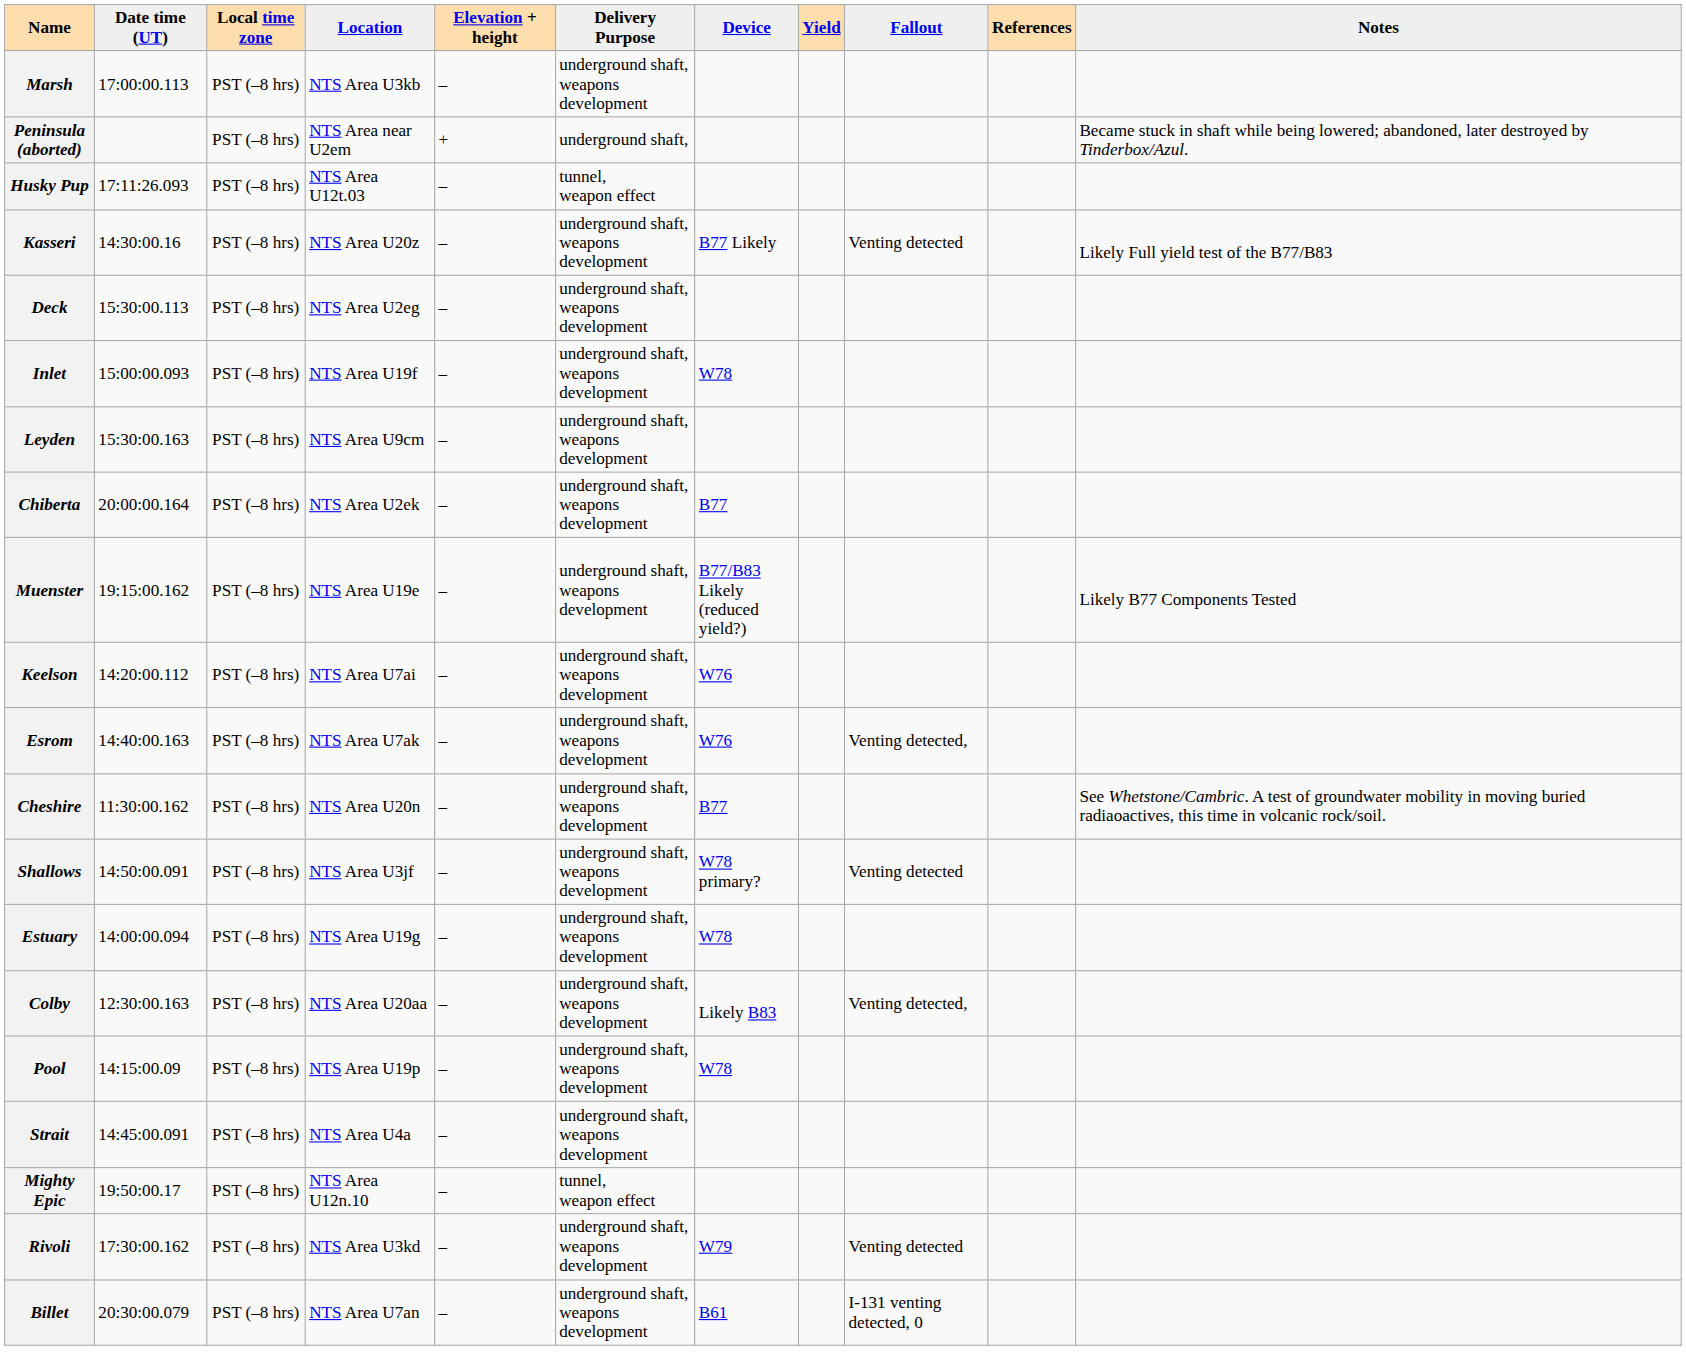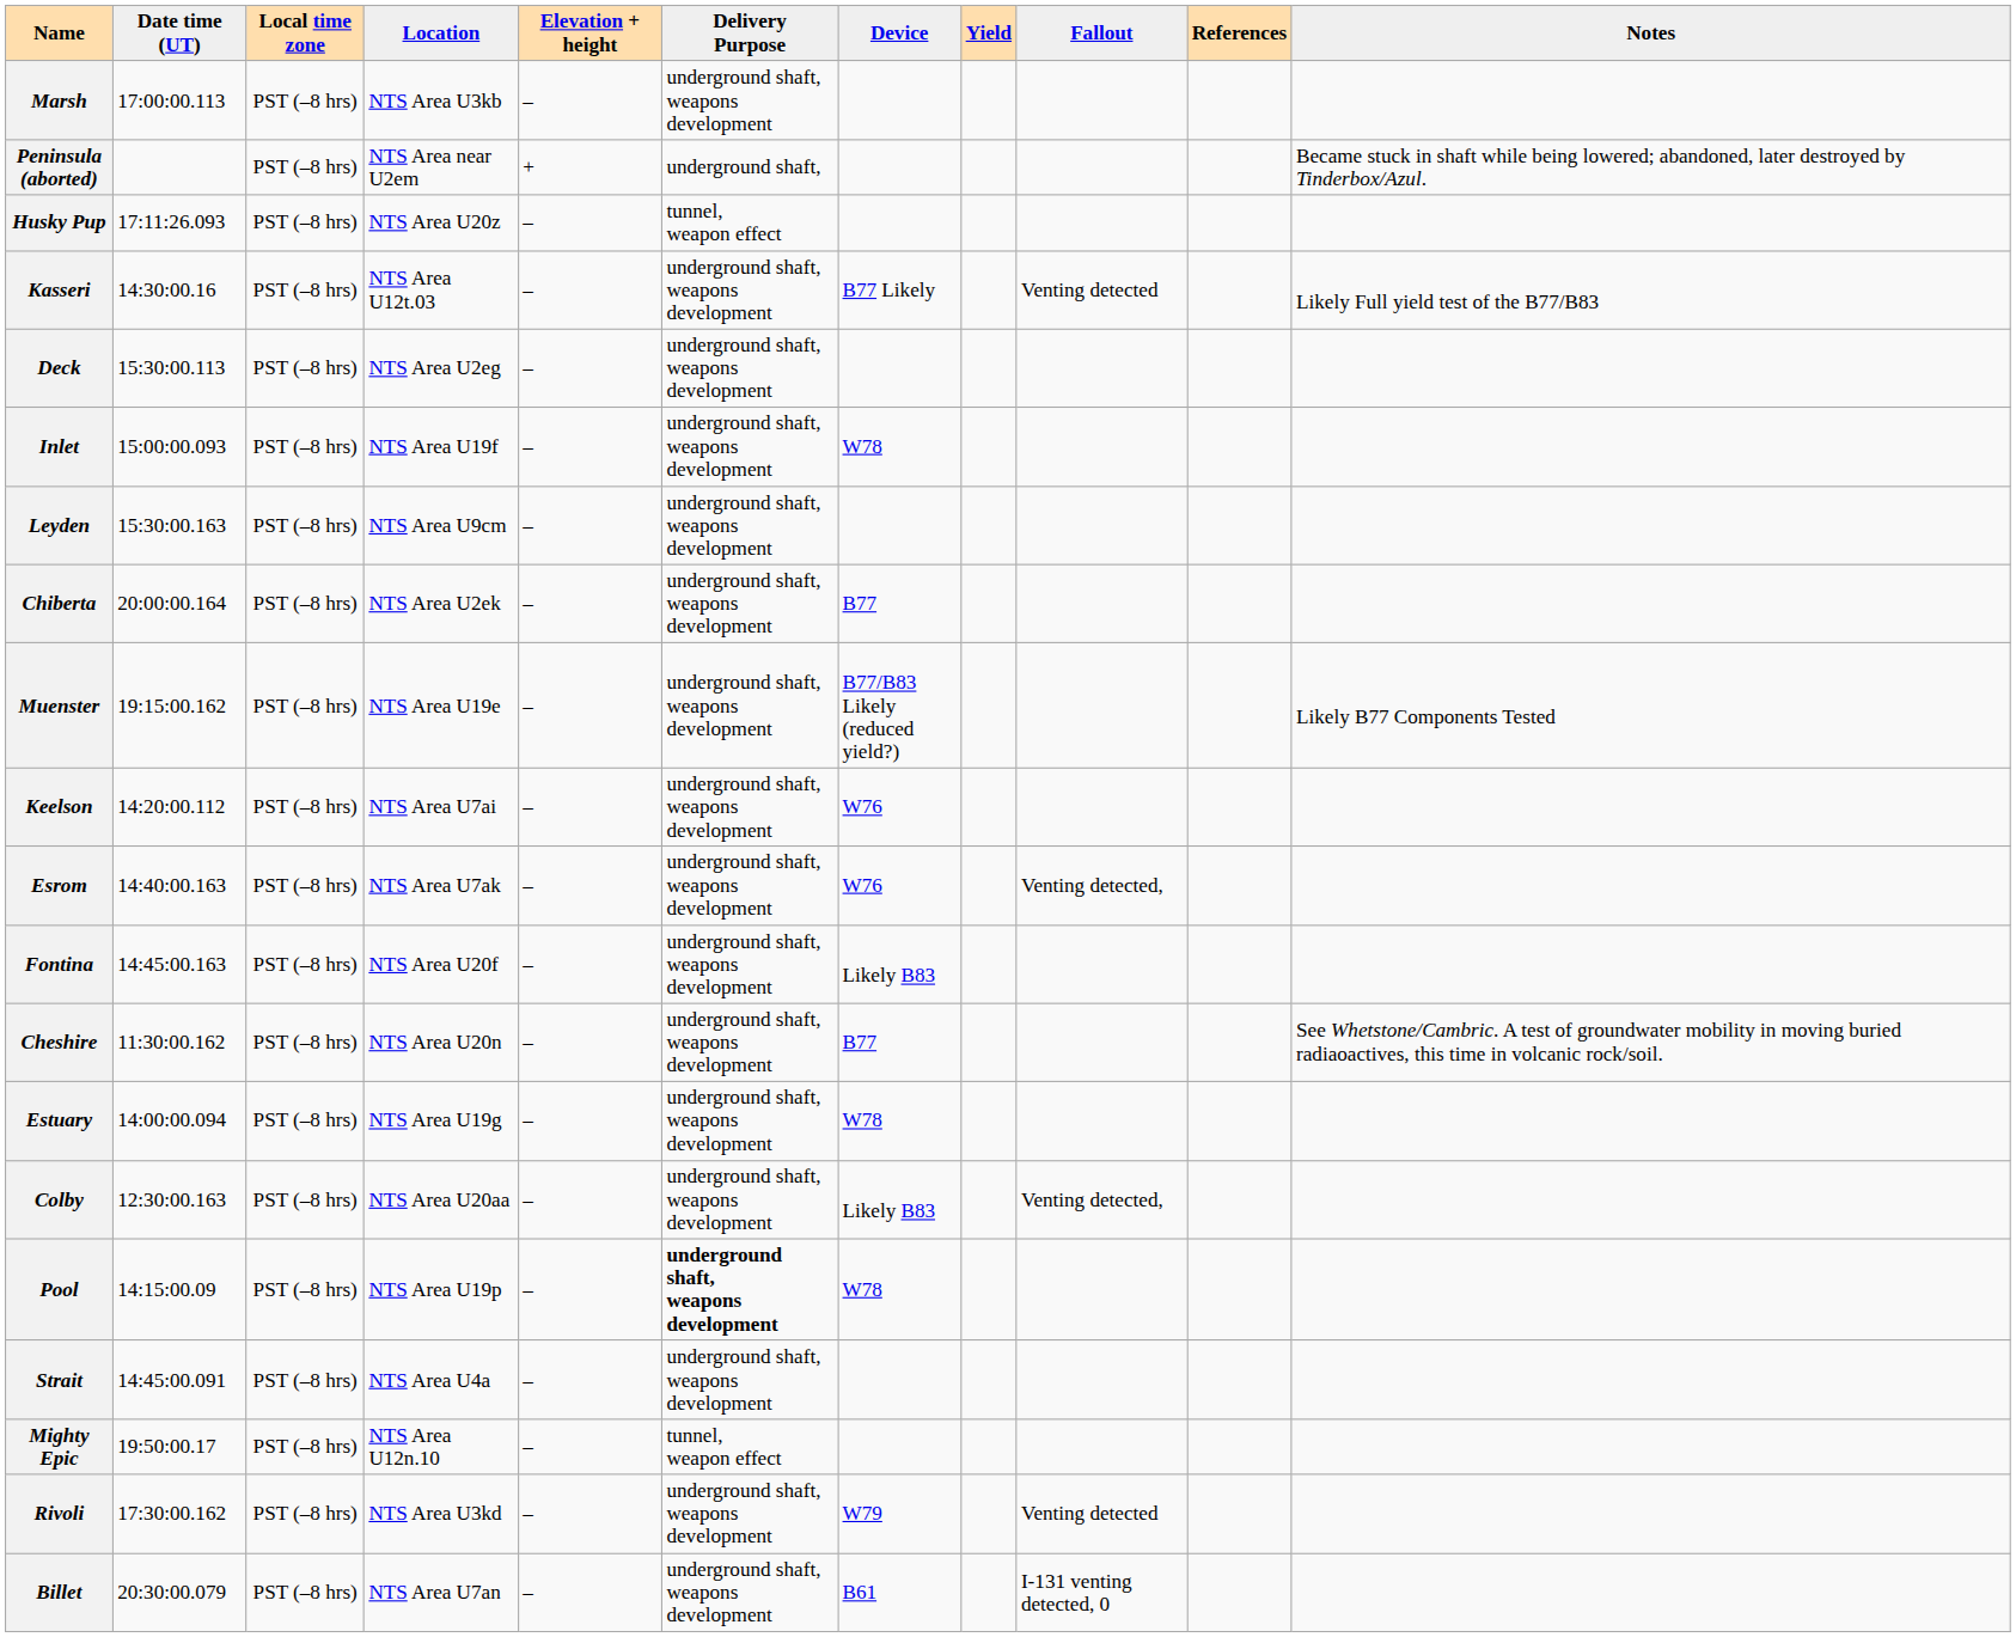Husky Pup | Location: NTS Area U12t.03 -> NTS Area U20z
Kasseri | Location: NTS Area U20z -> NTS Area U12t.03
+ row: Fontina | 14:45:00.163 | PST (–8 hrs) | NTS Area U20f | – | underground shaft, weapons development | Likely B83
- row: Shallows | 14:50:00.091 | PST (–8 hrs) | NTS Area U3jf | – | underground shaft, weapons development | W78 primary? | Venting detected
Pool | Delivery Purpose: normal -> bold
